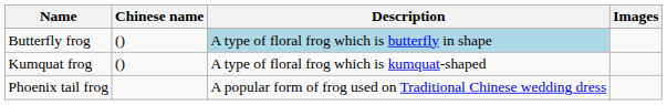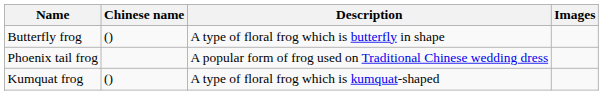Butterfly frog | Description: lightblue background -> no background
rows swapped: Kumquat frog <-> Phoenix tail frog
